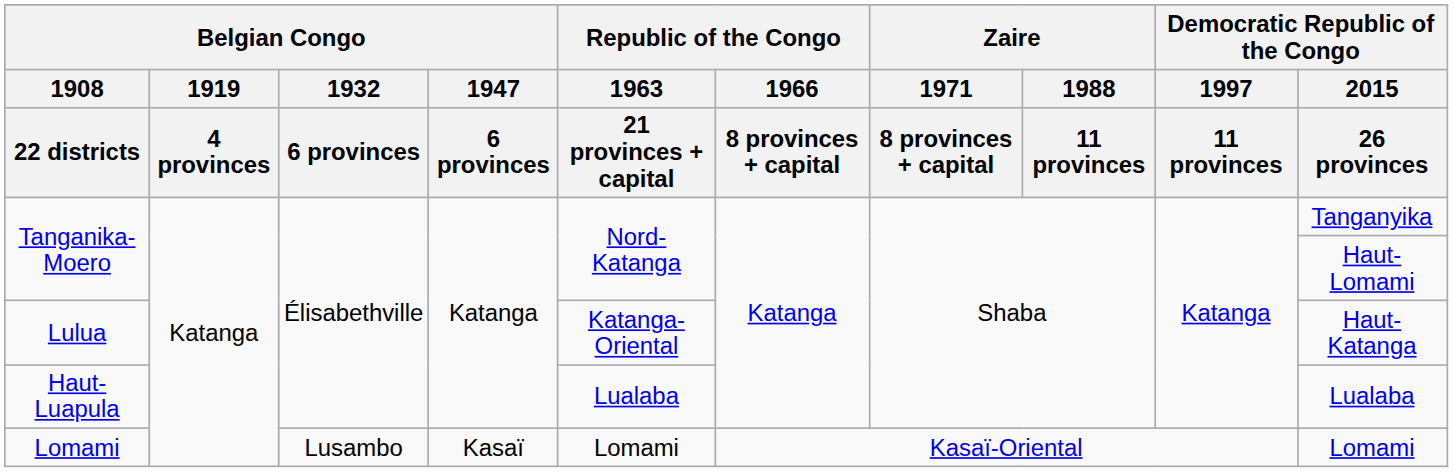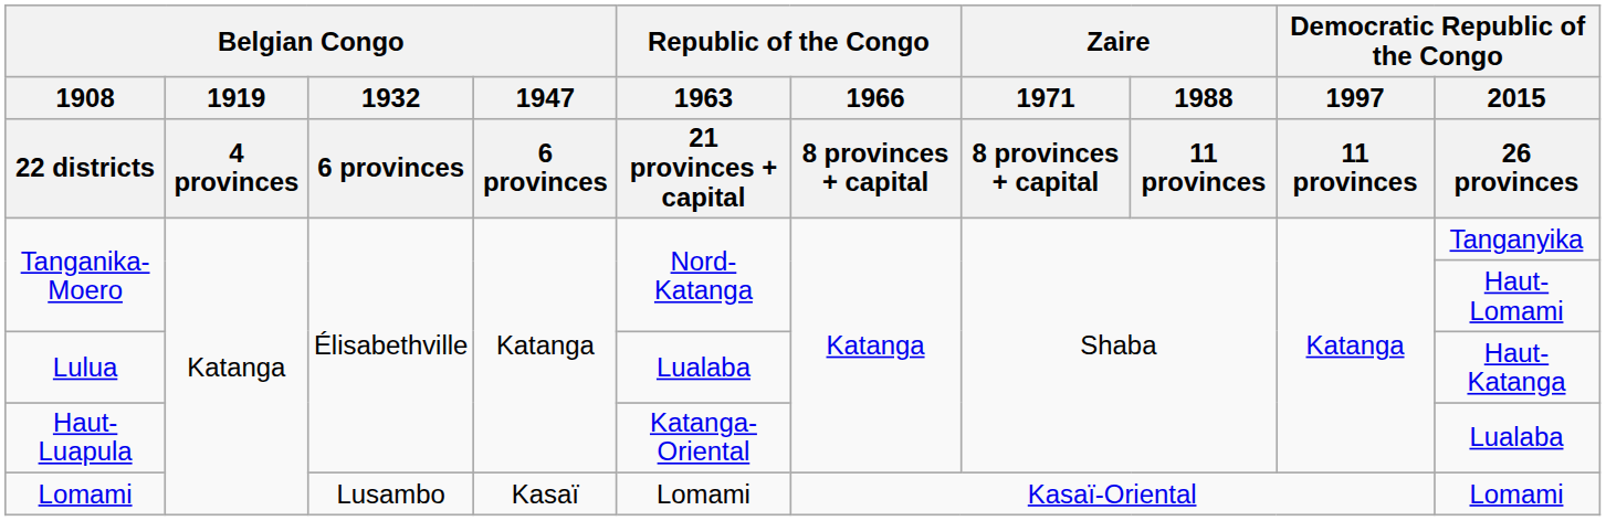Lulua | Republic of the Congo / 1963 / 21 provinces + capital: Katanga-Oriental -> Lualaba
Haut-Luapula | Republic of the Congo / 1963 / 21 provinces + capital: Lualaba -> Katanga-Oriental
